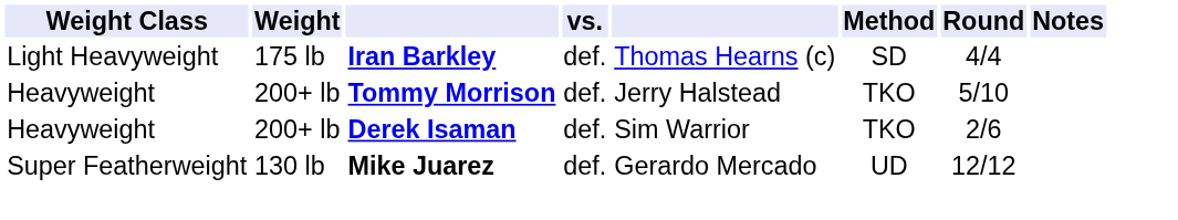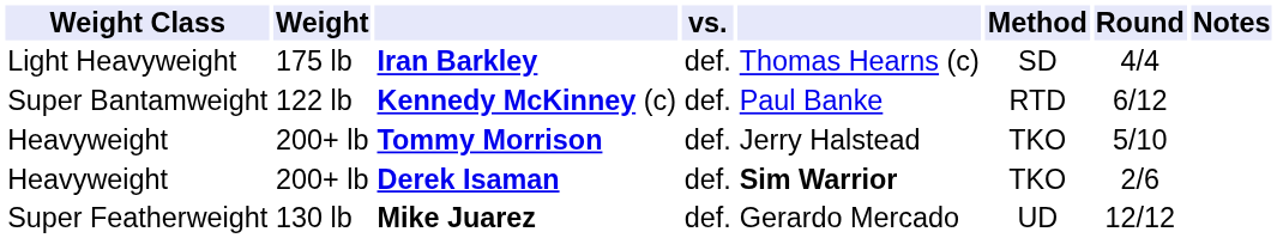+ row: Super Bantamweight | 122 lb | Kennedy McKinney (c) | def. | Paul Banke | RTD | 6/12
Derek Isaman | column 5: normal -> bold
